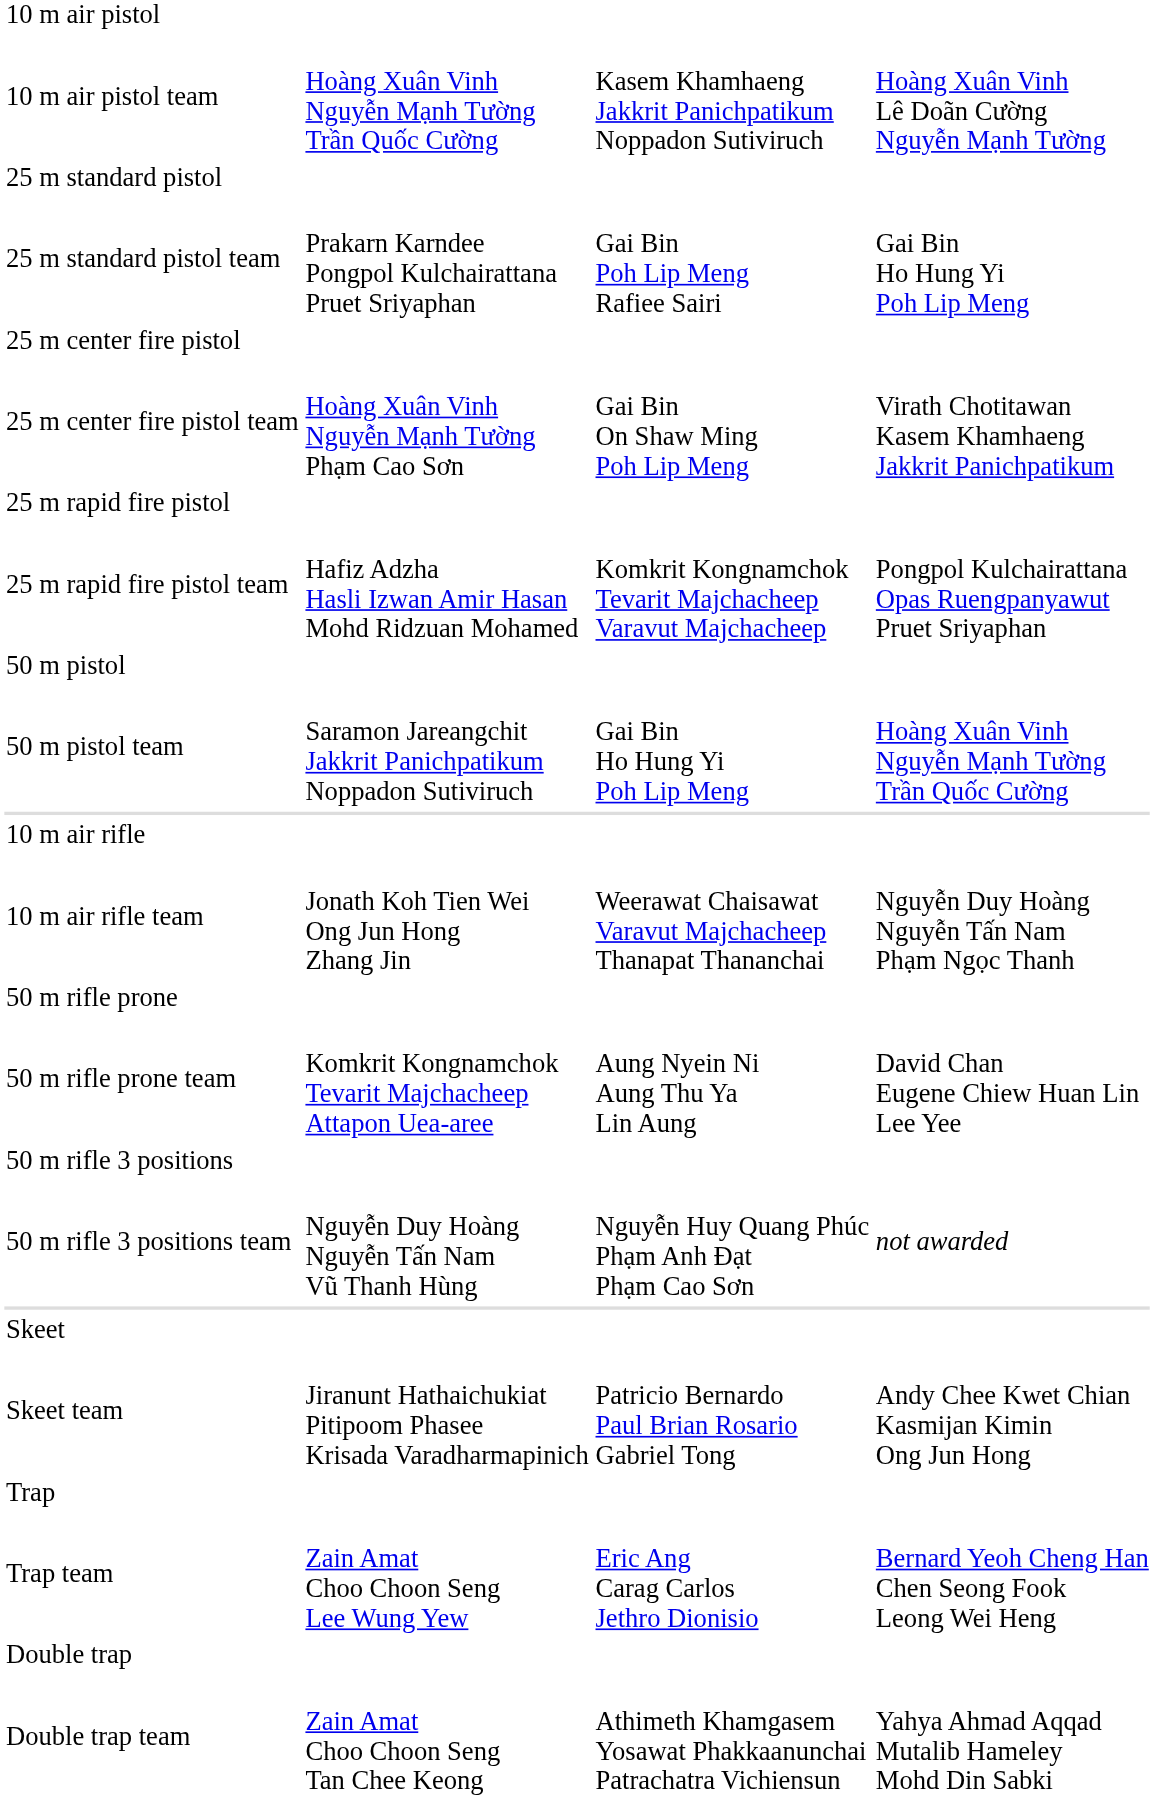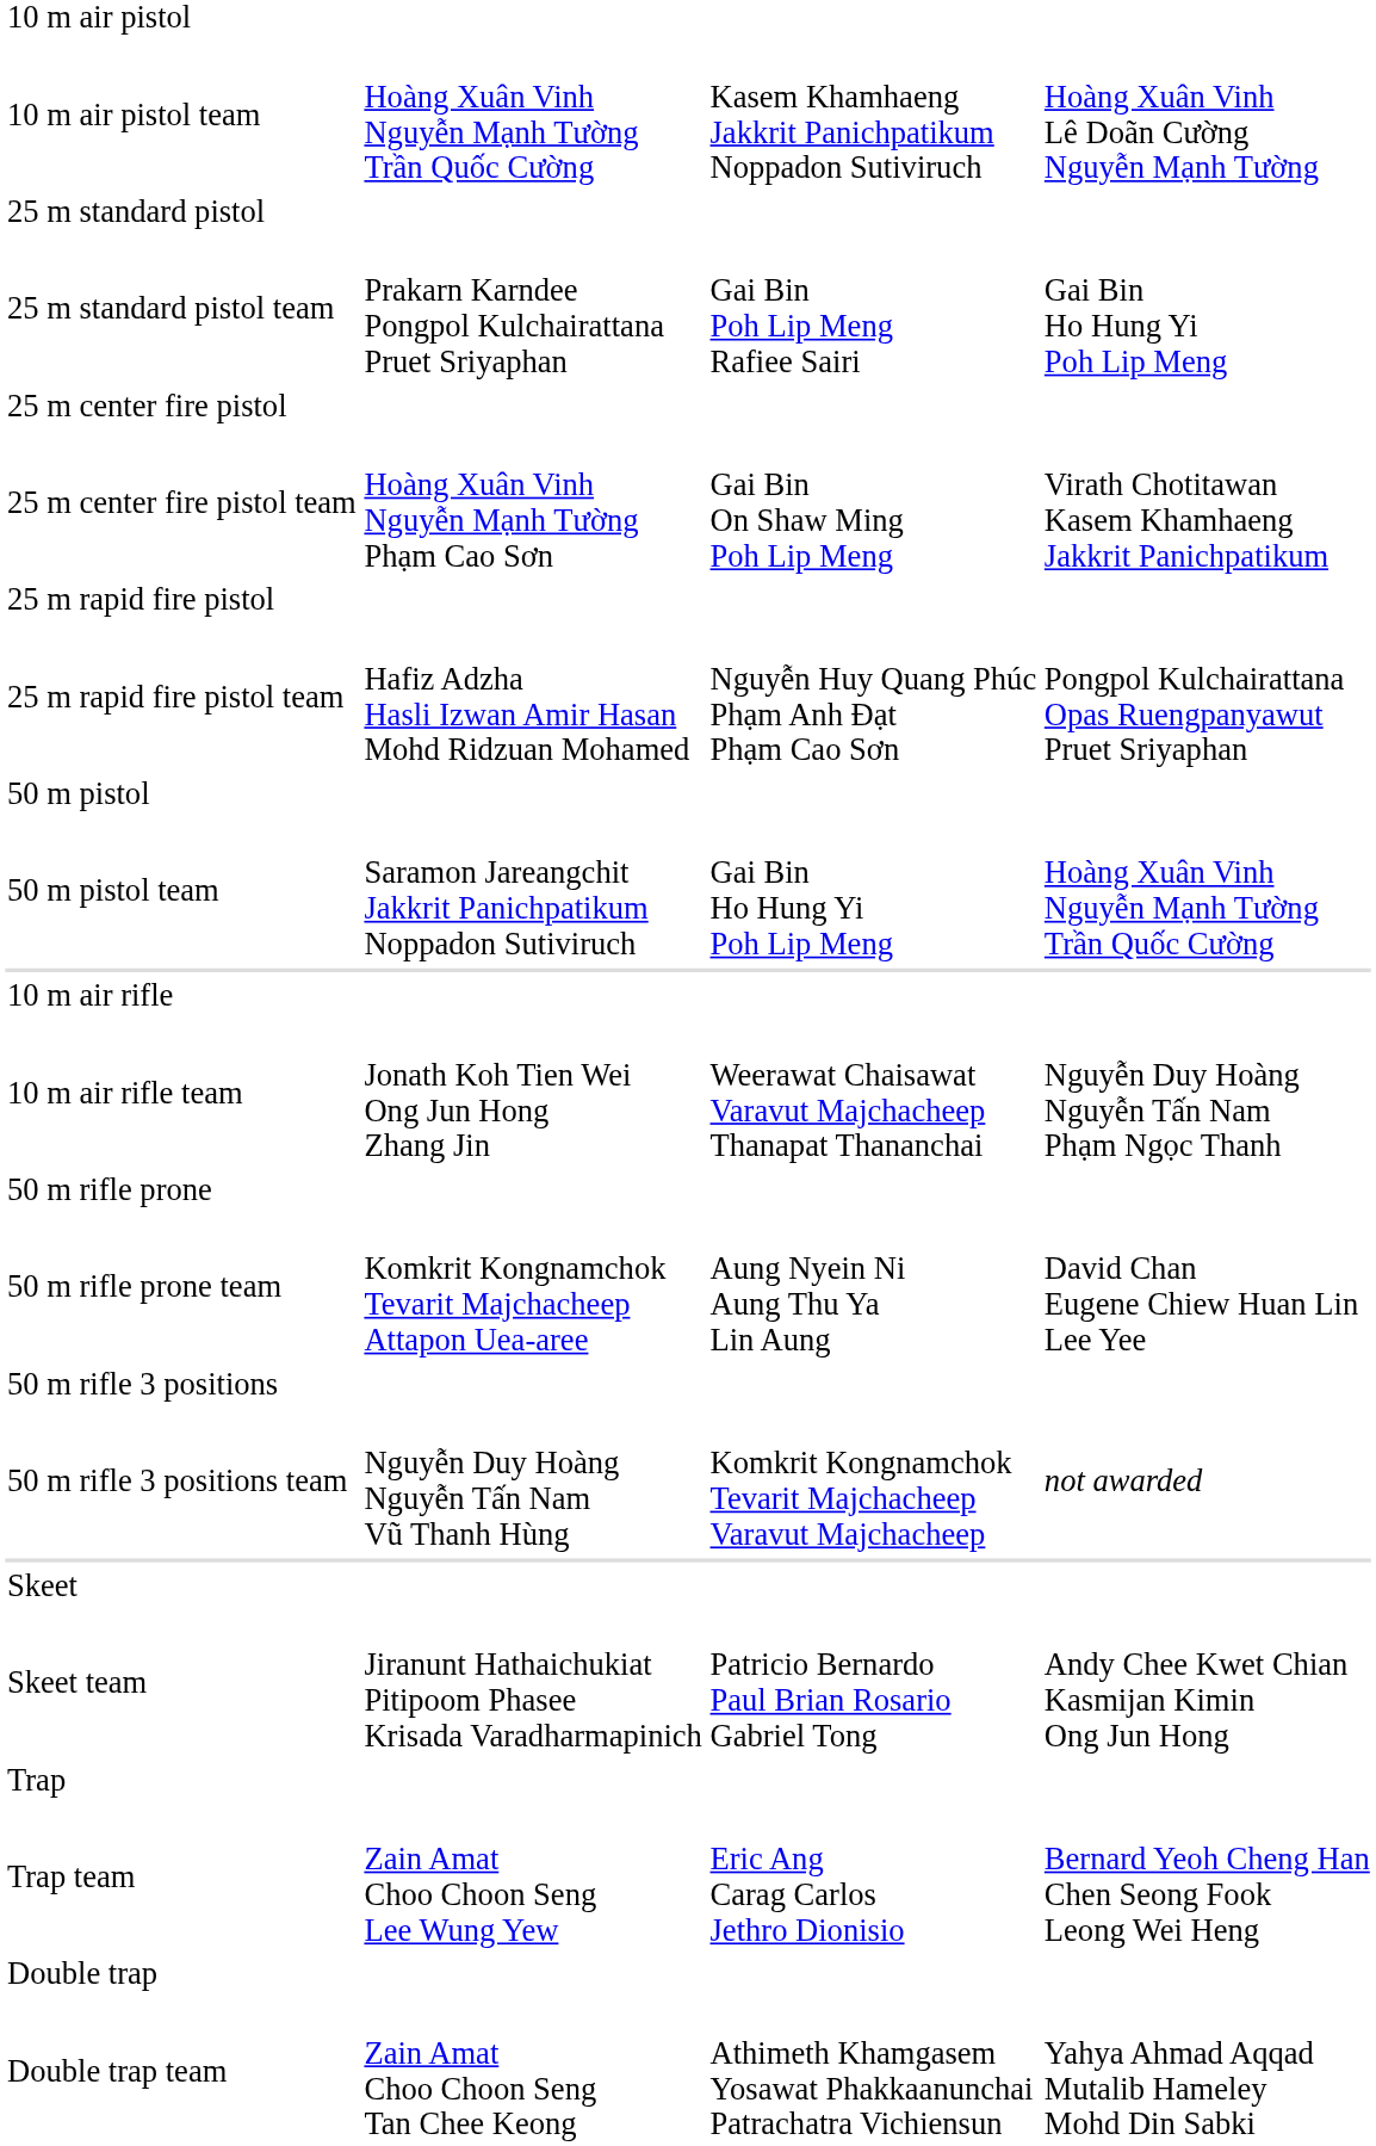25 m rapid fire pistol team | column 3: Komkrit Kongnamchok Tevarit Majchacheep Varavut Majchacheep -> Nguyễn Huy Quang Phúc Phạm Anh Đạt Phạm Cao Sơn
50 m rifle 3 positions team | column 3: Nguyễn Huy Quang Phúc Phạm Anh Đạt Phạm Cao Sơn -> Komkrit Kongnamchok Tevarit Majchacheep Varavut Majchacheep
